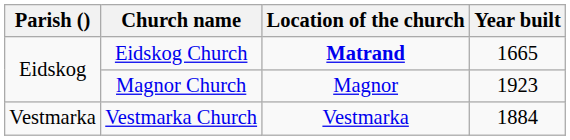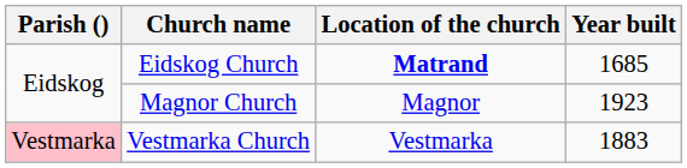Eidskog Church | Year built: 1665 -> 1685
Vestmarka Church | Parish (): no background -> pink background
Vestmarka Church | Year built: 1884 -> 1883
